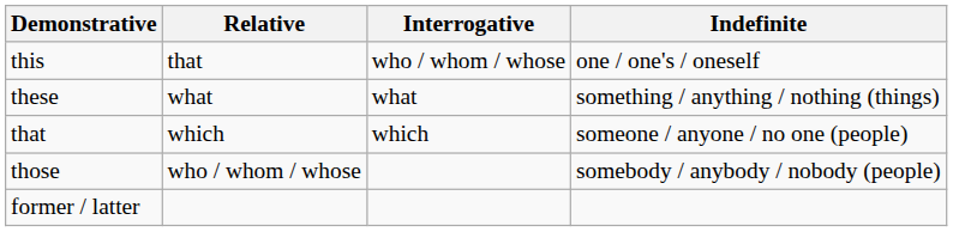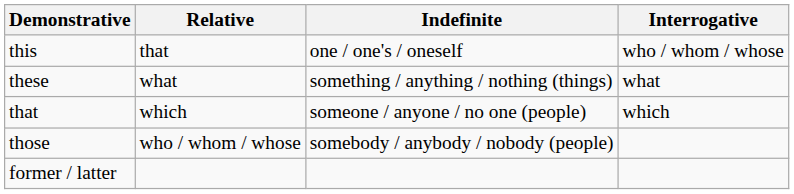columns swapped: Indefinite <-> Interrogative
